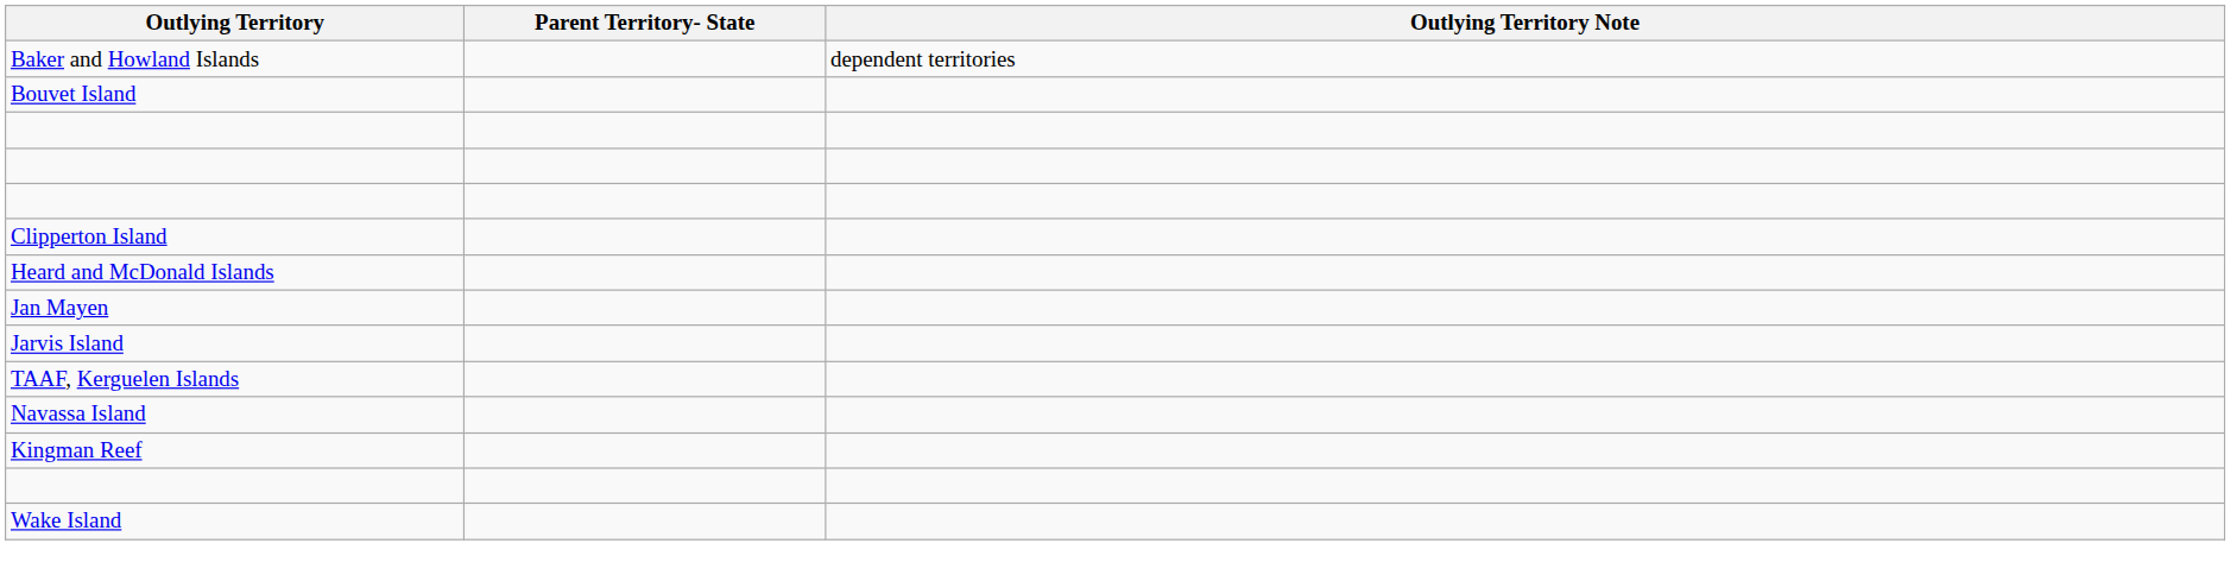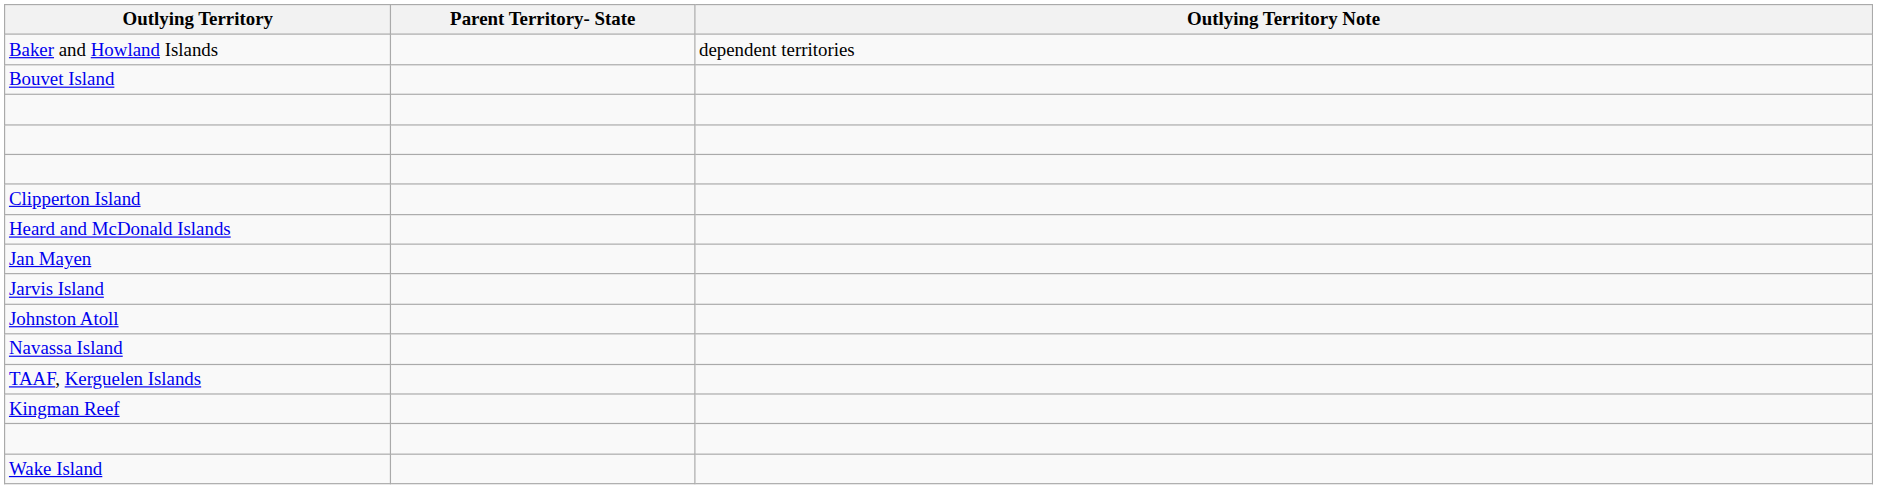+ row: Johnston Atoll
rows swapped: TAAF, Kerguelen Islands <-> Navassa Island
